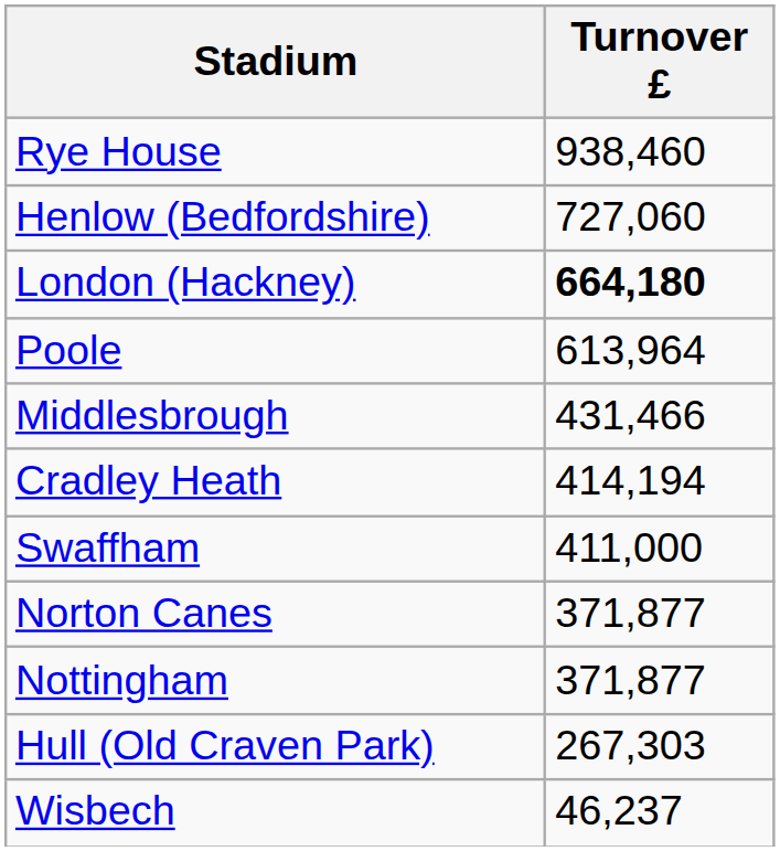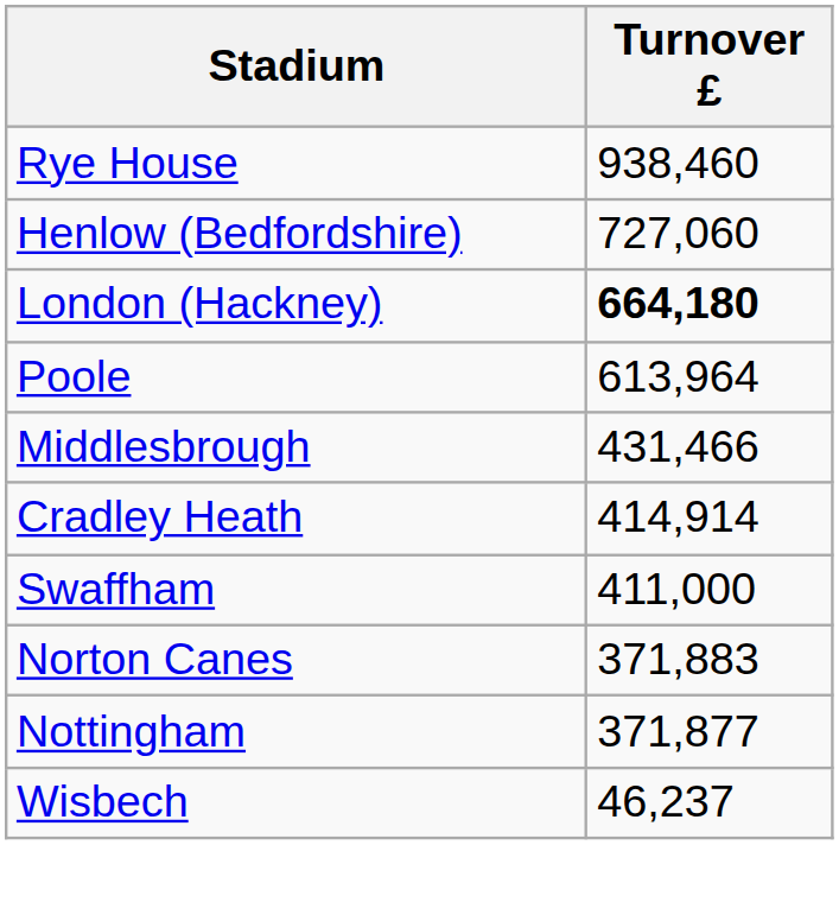Cradley Heath | Turnover £: 414,194 -> 414,914
Norton Canes | Turnover £: 371,877 -> 371,883
- row: Hull (Old Craven Park) | 267,303
